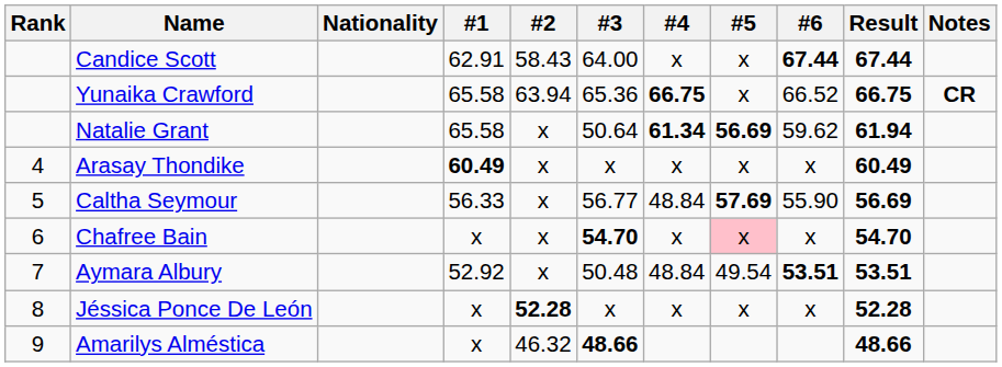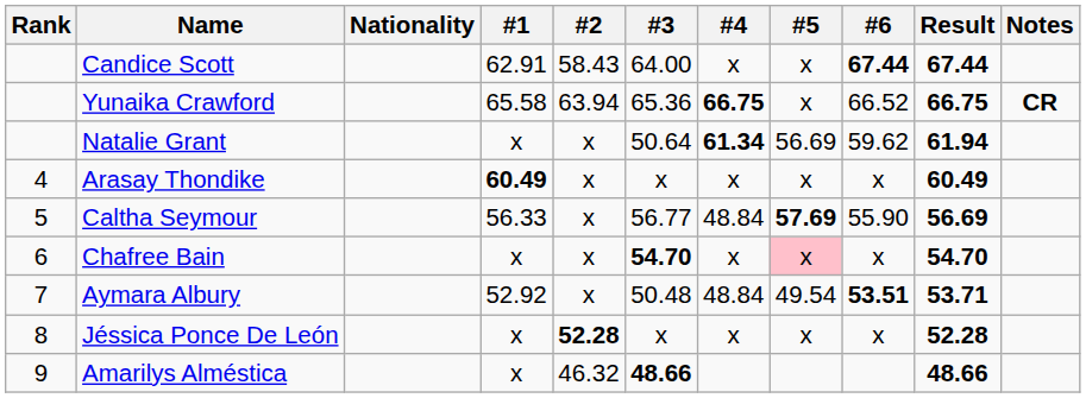Natalie Grant | #1: 65.58 -> x
Natalie Grant | #5: bold -> normal
Aymara Albury | Result: 53.51 -> 53.71
